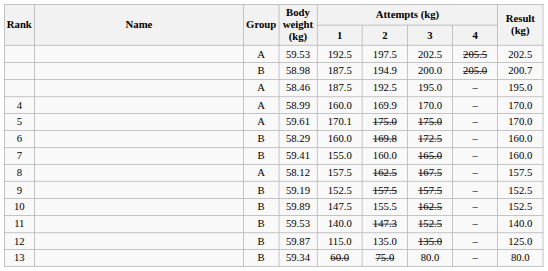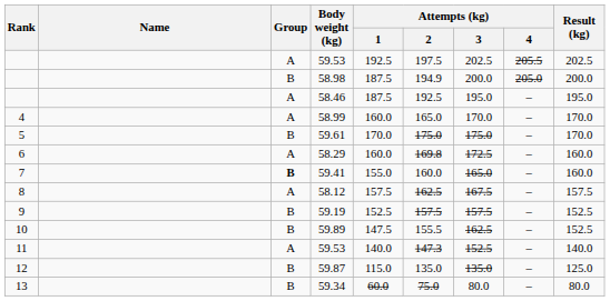58.98 | Result (kg): 200.7 -> 200.0
58.99 | Attempts (kg) / 2: 169.9 -> 165.0
59.61 | Group: A -> B
59.61 | Attempts (kg) / 1: 170.1 -> 170.0
58.29 | Group: B -> A
59.41 | Group: normal -> bold
11 / 59.53 | Group: B -> A
